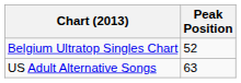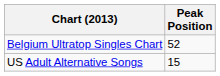US Adult Alternative Songs | Peak Position: 63 -> 15
